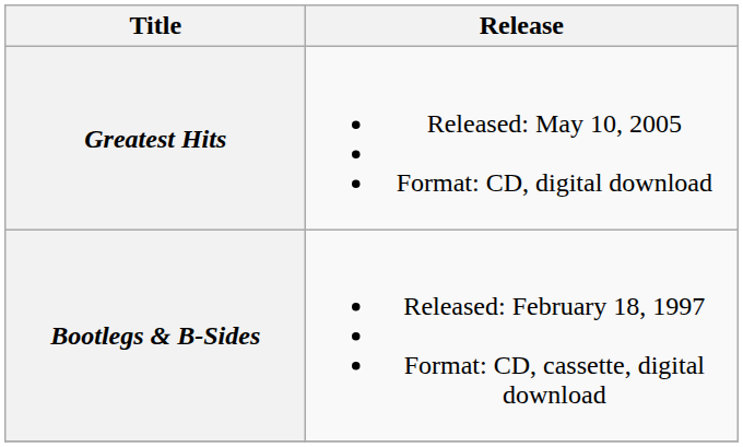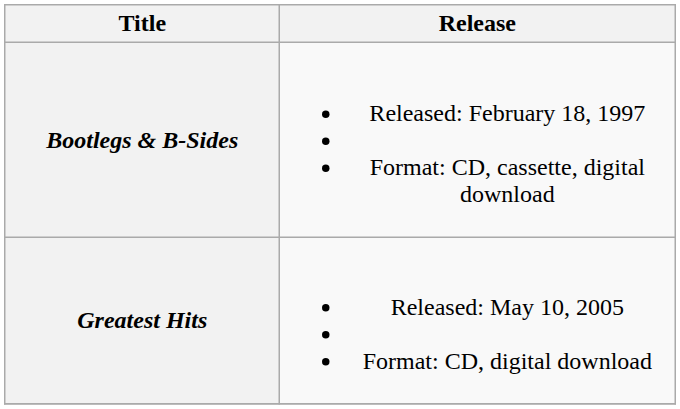rows swapped: Bootlegs & B-Sides <-> Greatest Hits
